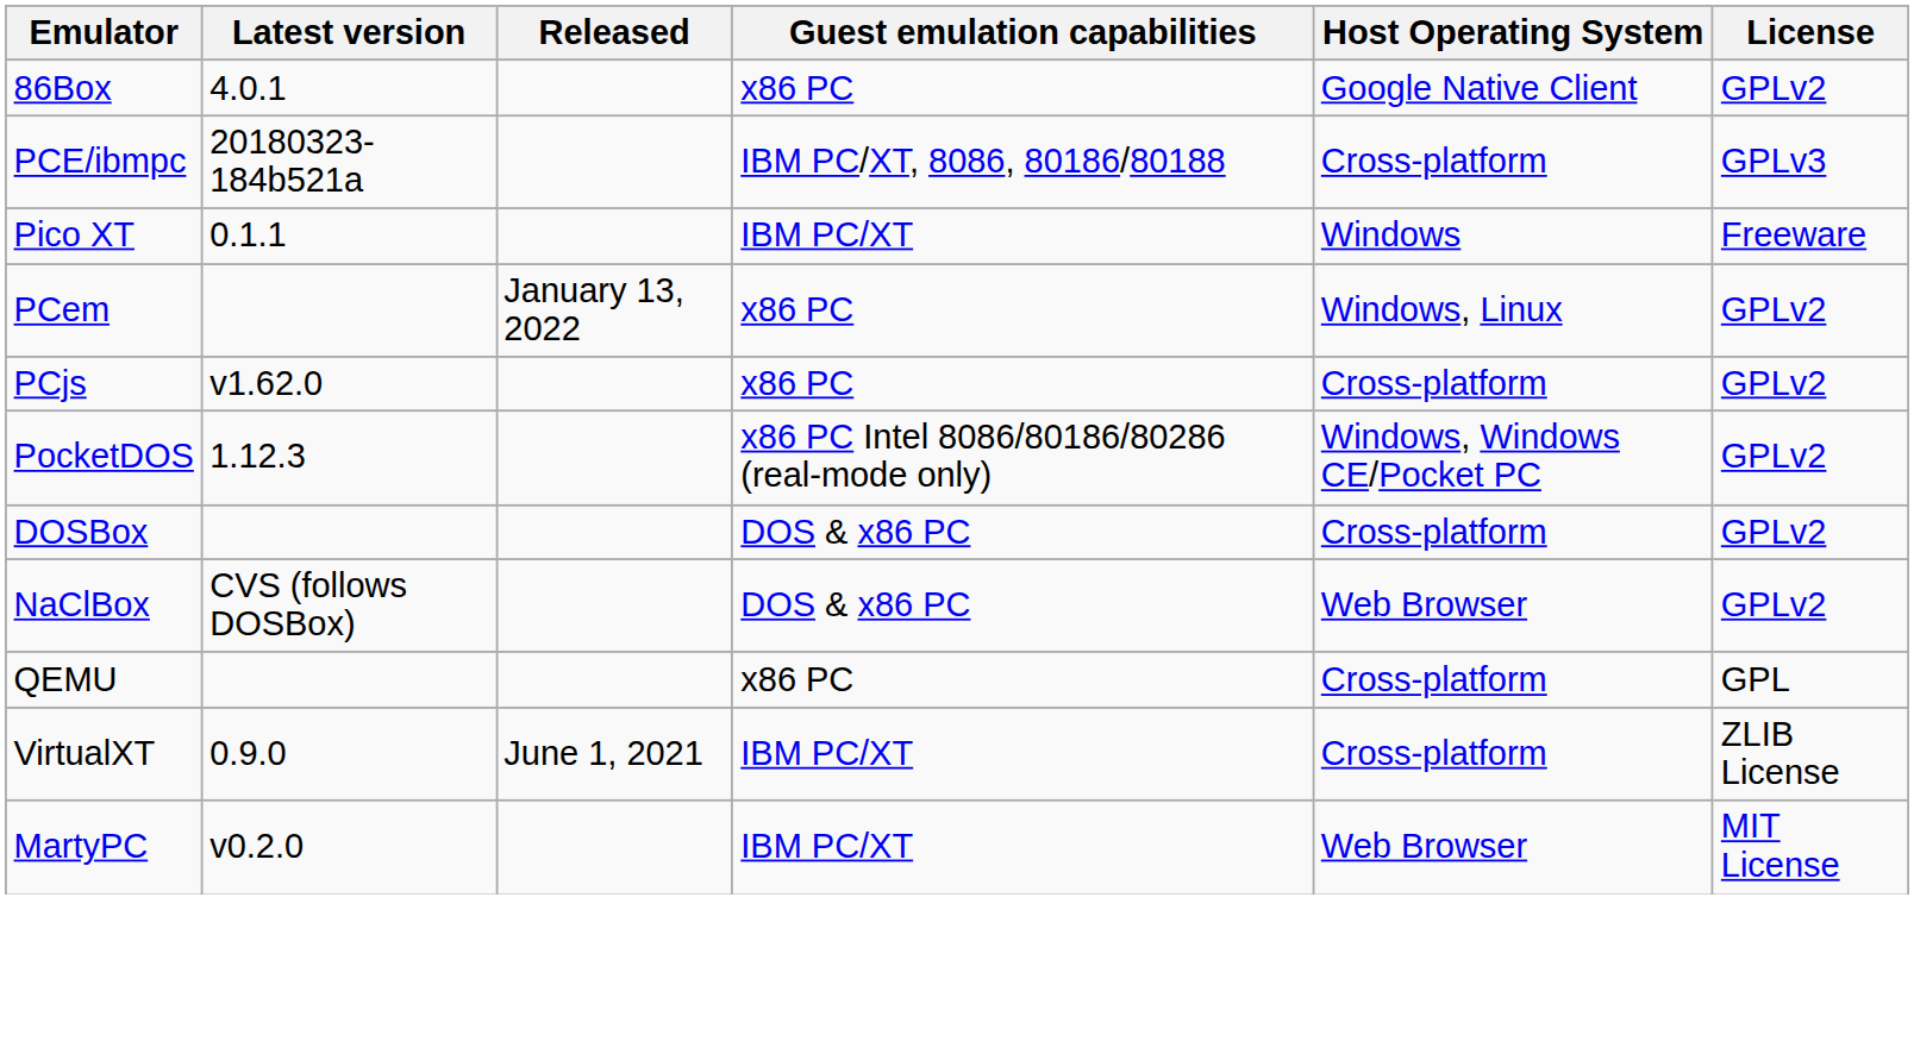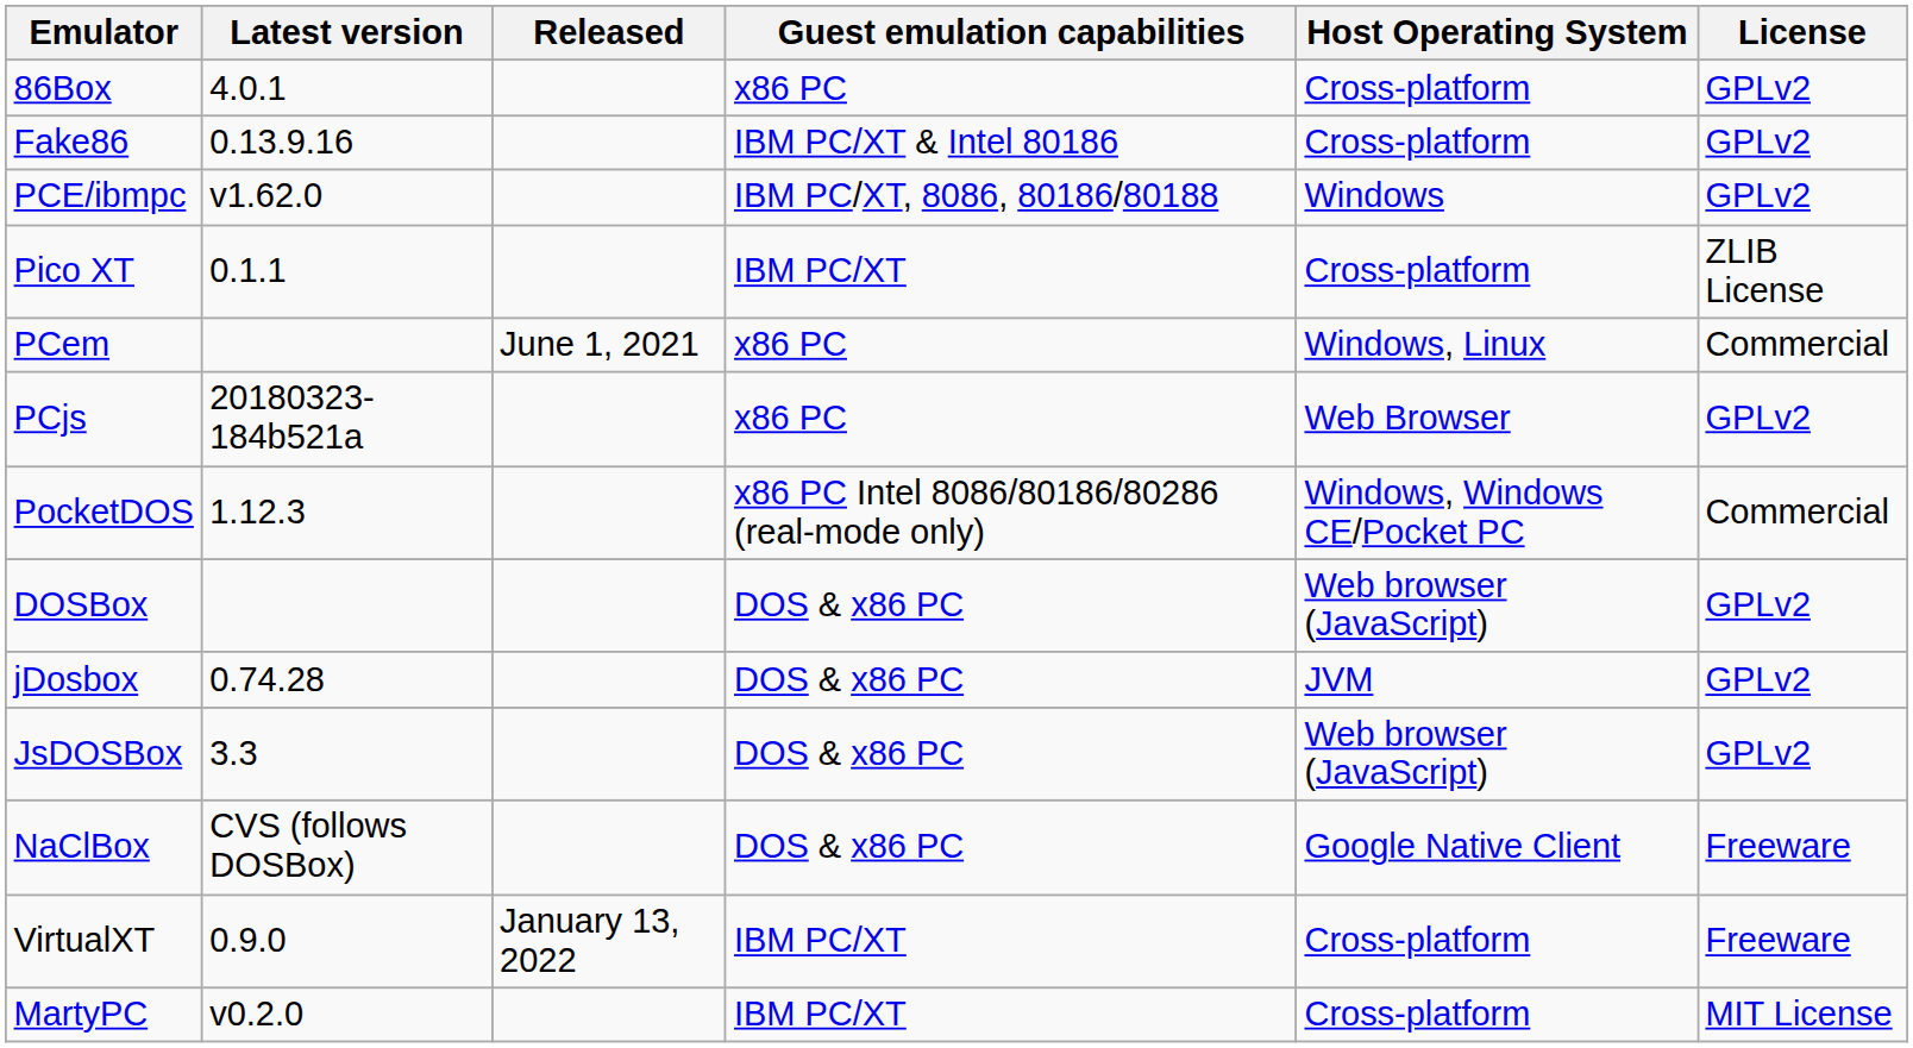86Box | Host Operating System: Google Native Client -> Cross-platform
+ row: Fake86 | 0.13.9.16 | IBM PC/XT & Intel 80186 | Cross-platform | GPLv2
PCE/ibmpc | Latest version: 20180323-184b521a -> v1.62.0
PCE/ibmpc | Host Operating System: Cross-platform -> Windows
PCE/ibmpc | License: GPLv3 -> GPLv2
Pico XT | Host Operating System: Windows -> Cross-platform
Pico XT | License: Freeware -> ZLIB License
PCem | Released: January 13, 2022 -> June 1, 2021
PCem | License: GPLv2 -> Commercial
PCjs | Latest version: v1.62.0 -> 20180323-184b521a
PCjs | Host Operating System: Cross-platform -> Web Browser
PocketDOS | License: GPLv2 -> Commercial
DOSBox | Host Operating System: Cross-platform -> Web browser (JavaScript)
+ row: jDosbox | 0.74.28 | DOS & x86 PC | JVM | GPLv2
+ row: JsDOSBox | 3.3 | DOS & x86 PC | Web browser (JavaScript) | GPLv2
NaClBox | Host Operating System: Web Browser -> Google Native Client
NaClBox | License: GPLv2 -> Freeware
- row: QEMU | x86 PC | Cross-platform | GPL
VirtualXT | Released: June 1, 2021 -> January 13, 2022
VirtualXT | License: ZLIB License -> Freeware
MartyPC | Host Operating System: Web Browser -> Cross-platform
